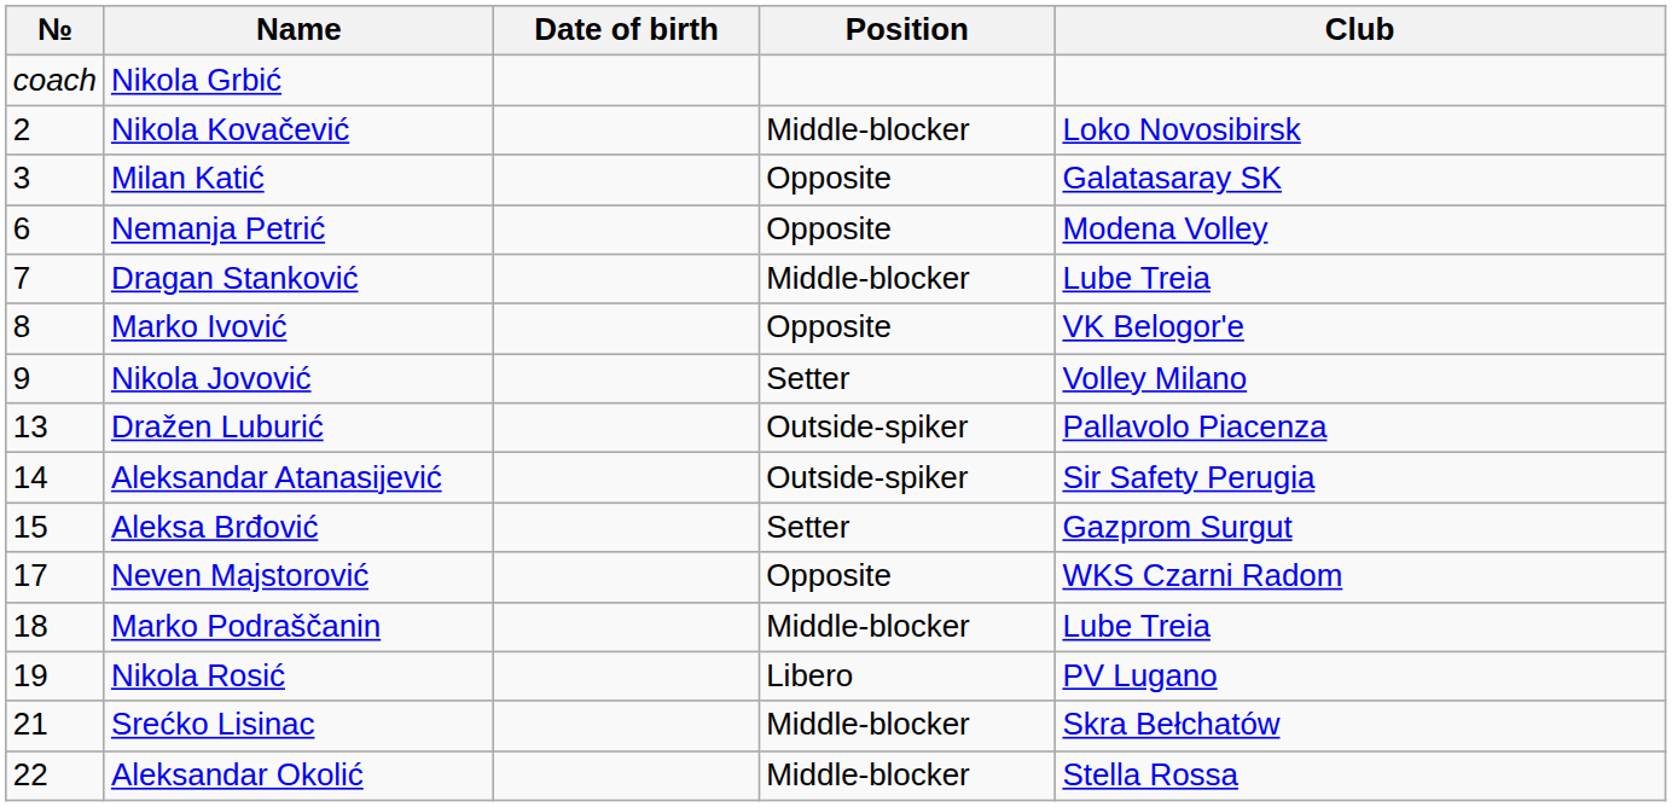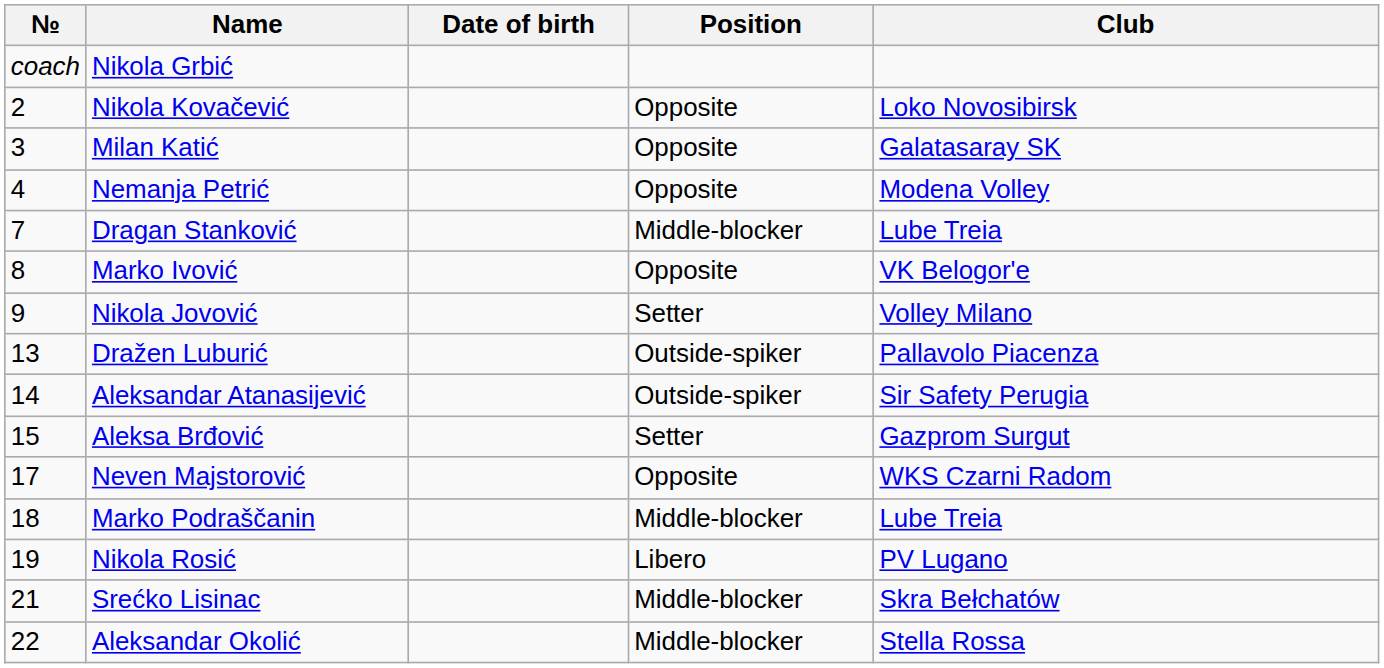Nikola Kovačević | Position: Middle-blocker -> Opposite
Nemanja Petrić | №: 6 -> 4
